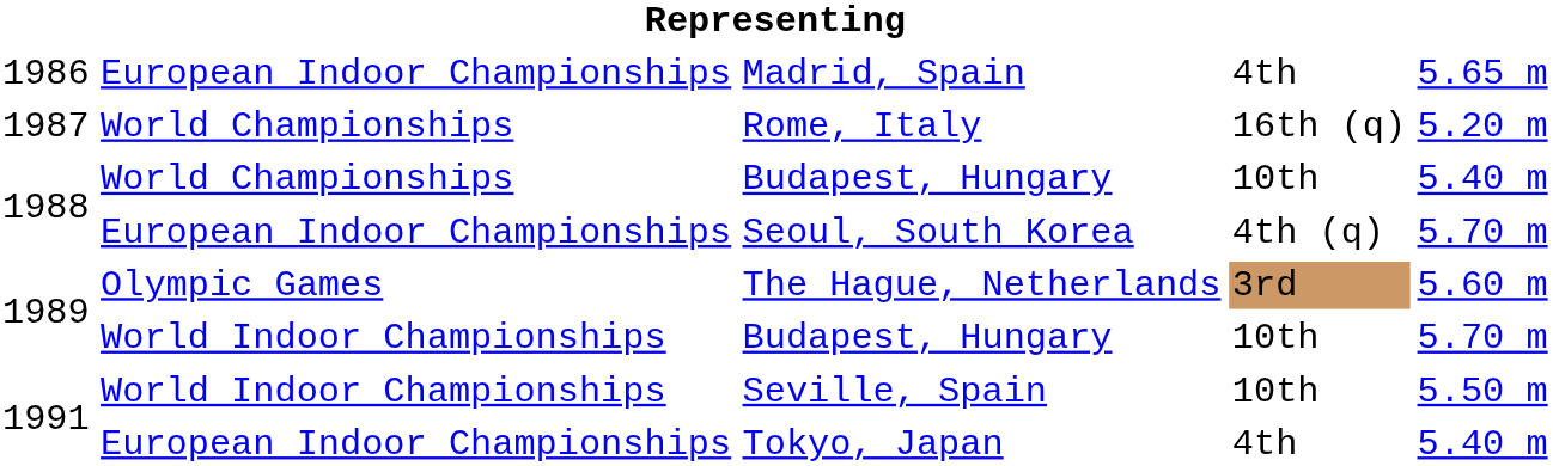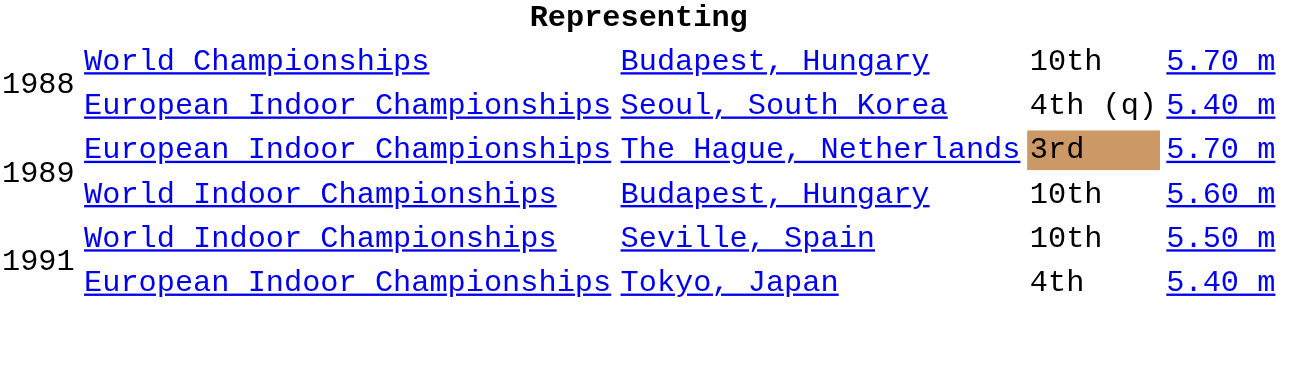- row: 1986 | European Indoor Championships | Madrid, Spain | 4th | 5.65 m
- row: 1987 | World Championships | Rome, Italy | 16th (q) | 5.20 m
1988 / Budapest, Hungary | column 5: 5.40 m -> 5.70 m
Seoul, South Korea | column 5: 5.70 m -> 5.40 m
The Hague, Netherlands | column 2: Olympic Games -> European Indoor Championships
The Hague, Netherlands | column 5: 5.60 m -> 5.70 m
1989 / Budapest, Hungary | column 5: 5.70 m -> 5.60 m
